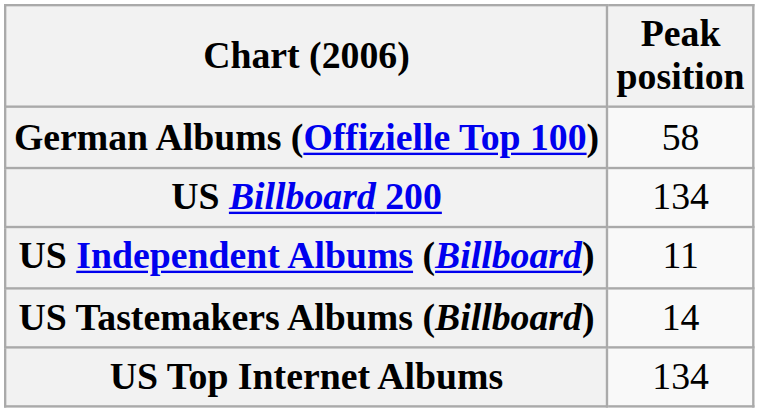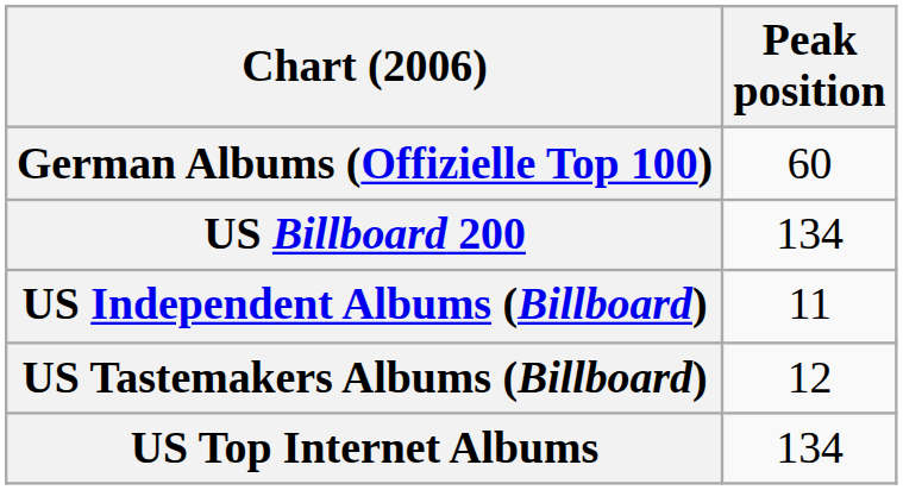German Albums (Offizielle Top 100) | Peak position: 58 -> 60
US Tastemakers Albums (Billboard) | Peak position: 14 -> 12
